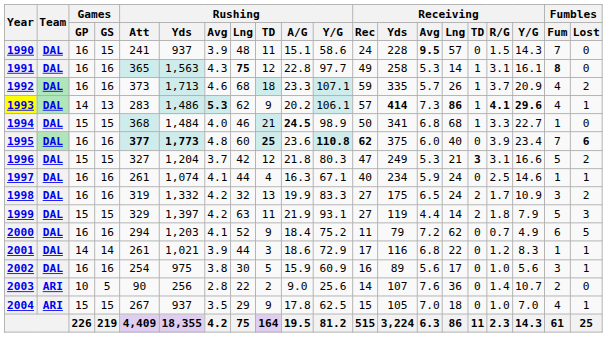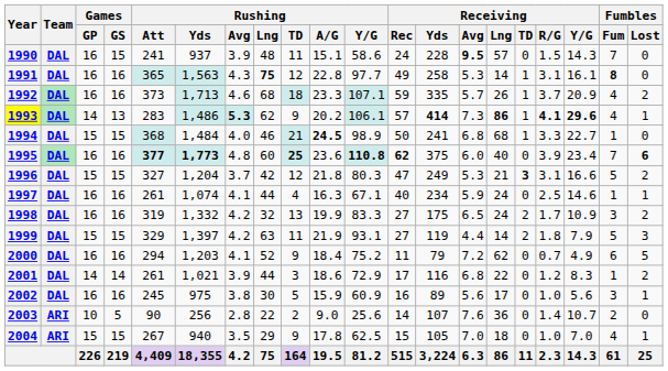1994 | Receiving / Yds: 341 -> 241
2001 | Fumbles / Lost: 1 -> 2
2002 | Rushing / Att: 254 -> 245
2004 | Rushing / Yds: 937 -> 940
